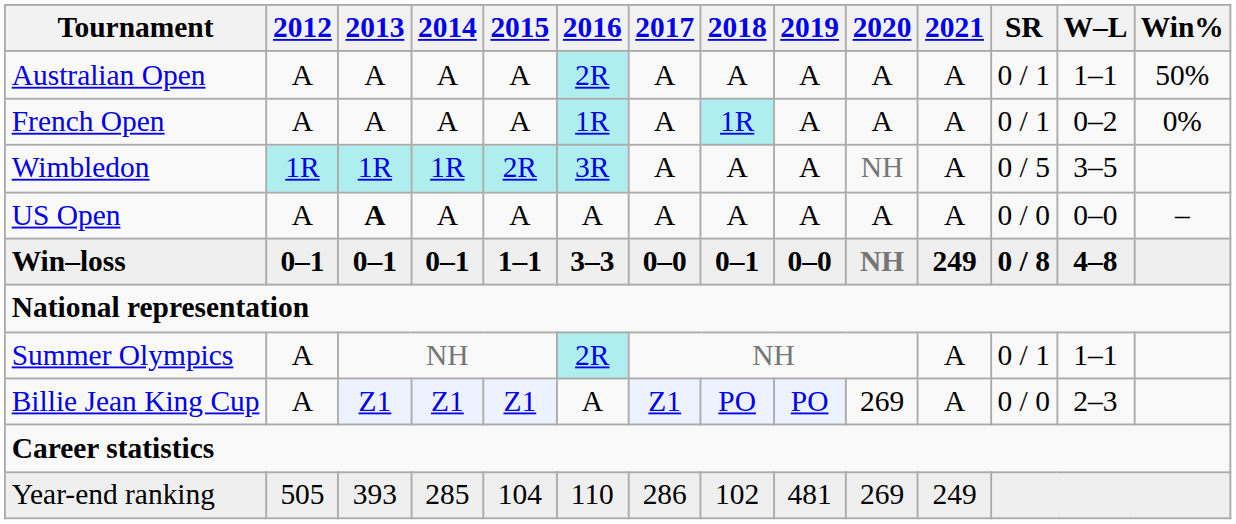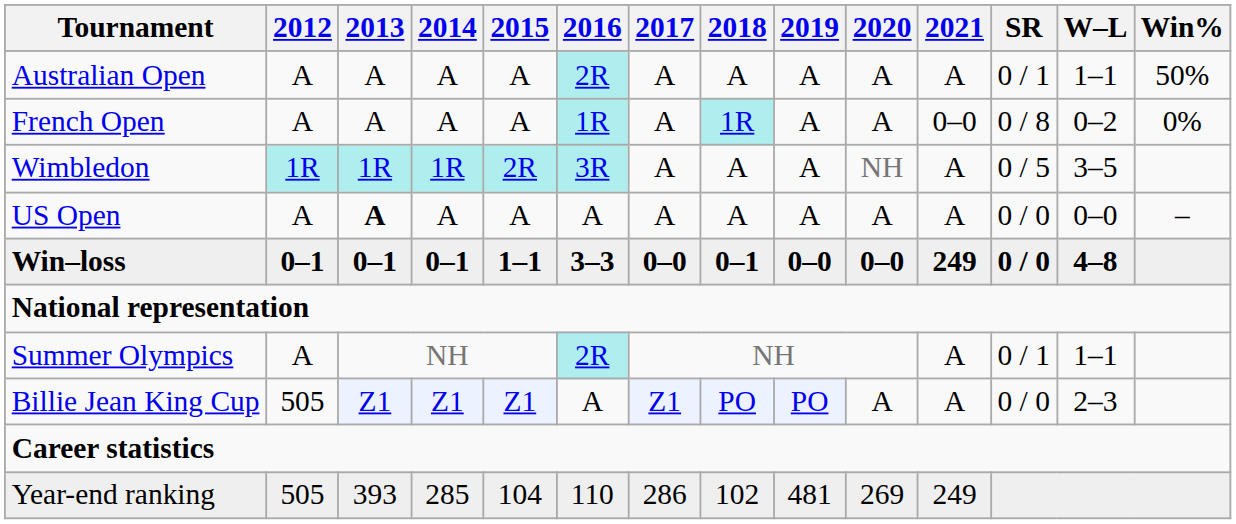French Open | 2021: A -> 0–0
French Open | SR: 0 / 1 -> 0 / 8
Win–loss | 2020: NH -> 0–0
Win–loss | SR: 0 / 8 -> 0 / 0
Billie Jean King Cup | 2012: A -> 505
Billie Jean King Cup | 2020: 269 -> A
